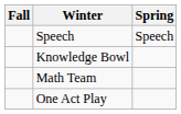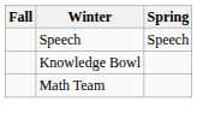- row: One Act Play
